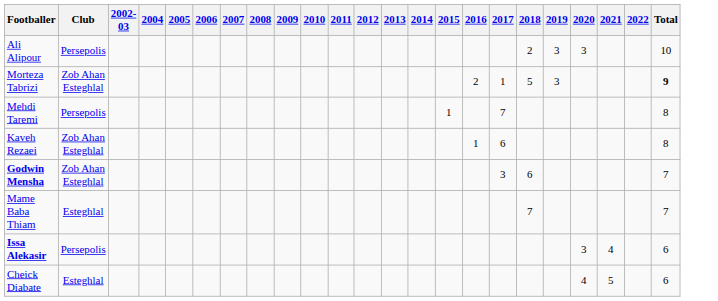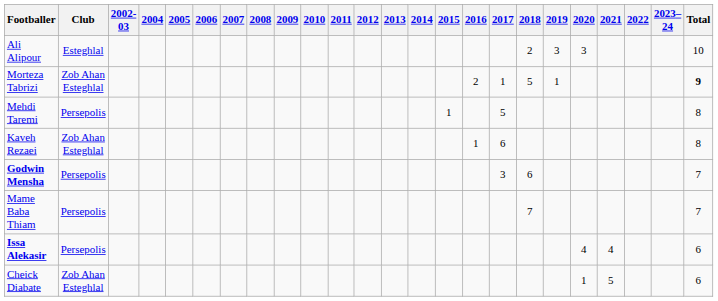+ column: 2023–24
Ali Alipour | Club: Persepolis -> Esteghlal
Morteza Tabrizi | 2019: 3 -> 1
Mehdi Taremi | 2017: 7 -> 5
Godwin Mensha | Club: Zob Ahan Esteghlal -> Persepolis
Mame Baba Thiam | Club: Esteghlal -> Persepolis
Issa Alekasir | 2020: 3 -> 4
Cheick Diabate | Club: Esteghlal -> Zob Ahan Esteghlal
Cheick Diabate | 2020: 4 -> 1
